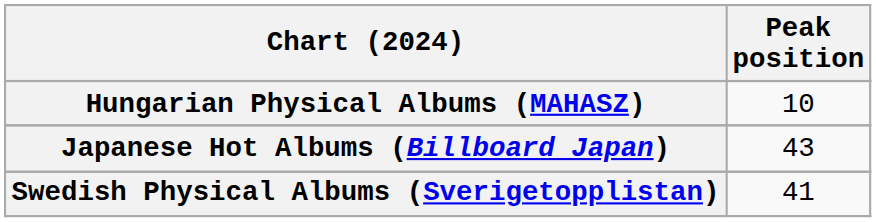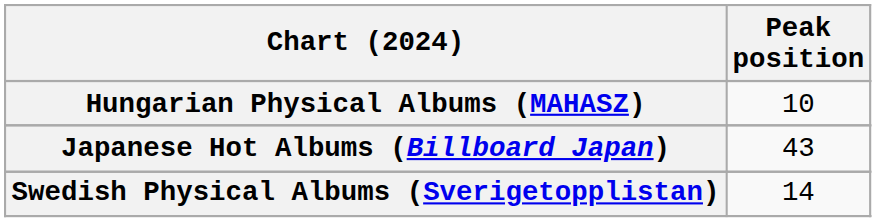Swedish Physical Albums (Sverigetopplistan) | Peak position: 41 -> 14
